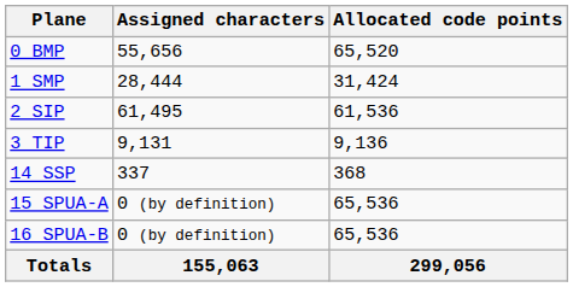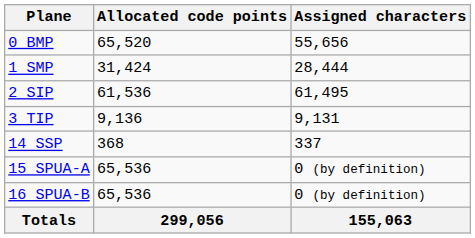columns swapped: Allocated code points <-> Assigned characters
